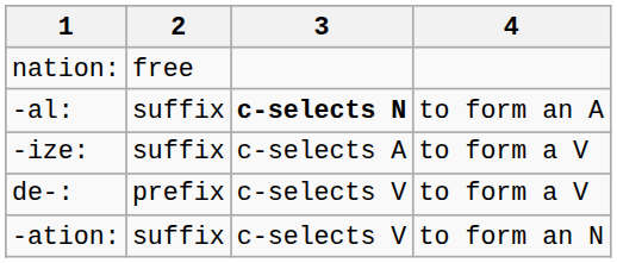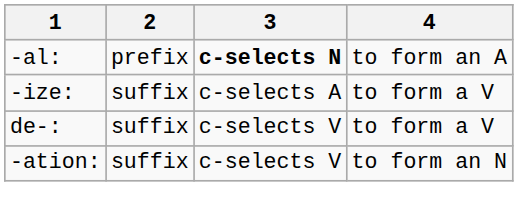- row: nation: | free
-al: | 2: suffix -> prefix
de-: | 2: prefix -> suffix
